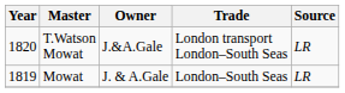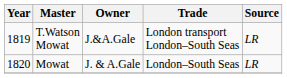T.Watson Mowat | Year: 1820 -> 1819
Mowat | Year: 1819 -> 1820
